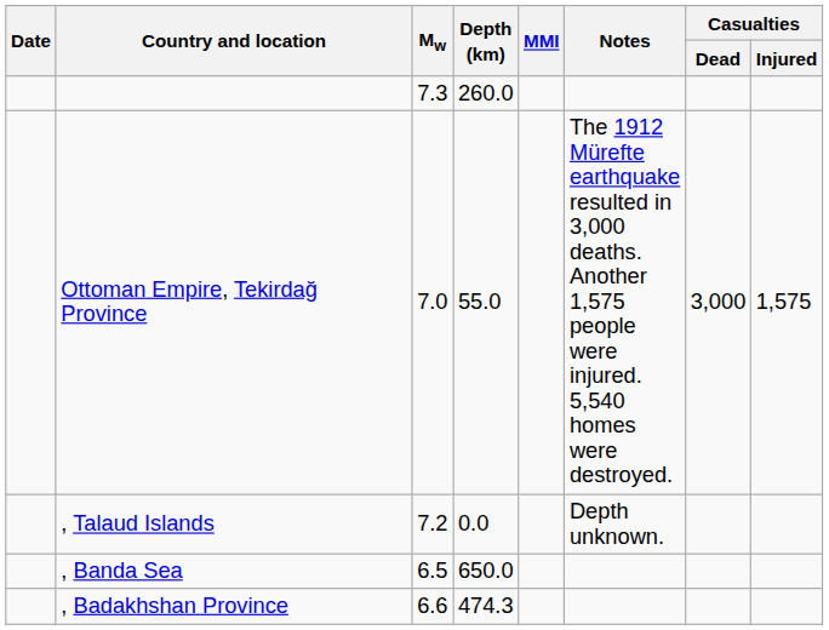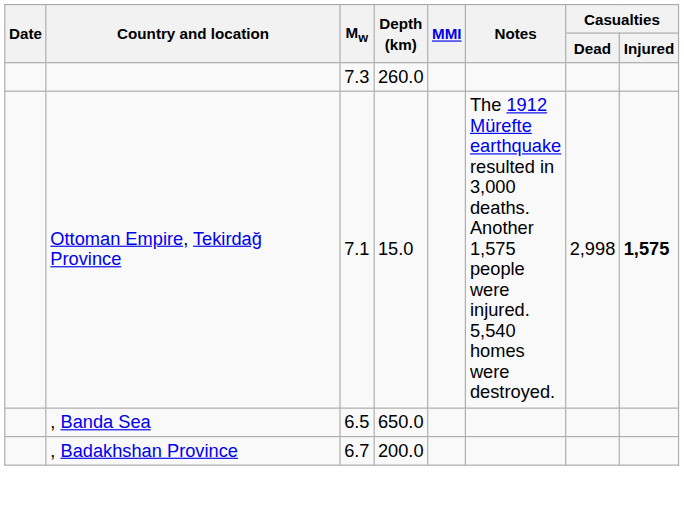Ottoman Empire, Tekirdağ Province | Mw: 7.0 -> 7.1
Ottoman Empire, Tekirdağ Province | Depth (km): 55.0 -> 15.0
Ottoman Empire, Tekirdağ Province | Casualties / Dead: 3,000 -> 2,998
Ottoman Empire, Tekirdağ Province | Casualties / Injured: normal -> bold
- row: , Talaud Islands | 7.2 | 0.0 | Depth unknown.
, Badakhshan Province | Mw: 6.6 -> 6.7
, Badakhshan Province | Depth (km): 474.3 -> 200.0
